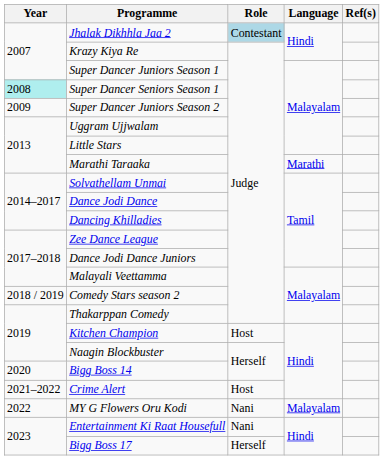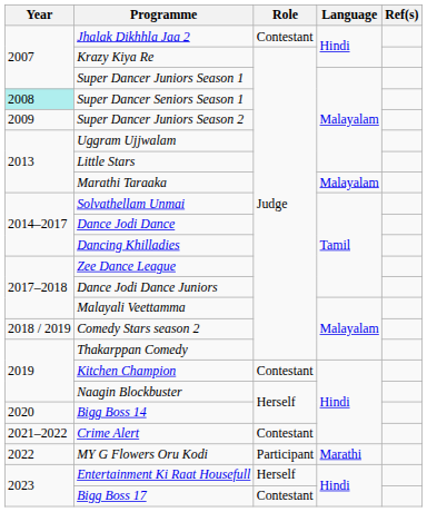Jhalak Dikhhla Jaa 2 | Role: lightblue background -> no background
Marathi Taraaka | Language: Marathi -> Malayalam
Kitchen Champion | Role: Host -> Contestant
Crime Alert | Role: Host -> Contestant
MY G Flowers Oru Kodi | Role: Nani -> Participant
MY G Flowers Oru Kodi | Language: Malayalam -> Marathi
Entertainment Ki Raat Housefull | Role: Nani -> Herself
Bigg Boss 17 | Role: Herself -> Contestant
